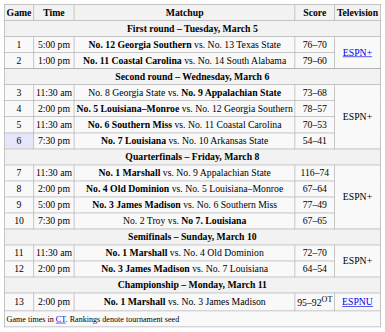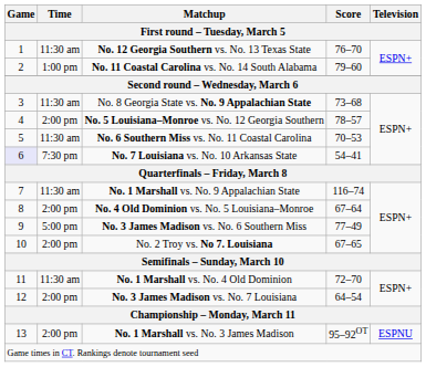No. 12 Georgia Southern vs. No. 13 Texas State | Time: 5:00 pm -> 11:30 am
No. 2 Troy vs. No 7. Louisiana | Time: 7:30 pm -> 2:00 pm
